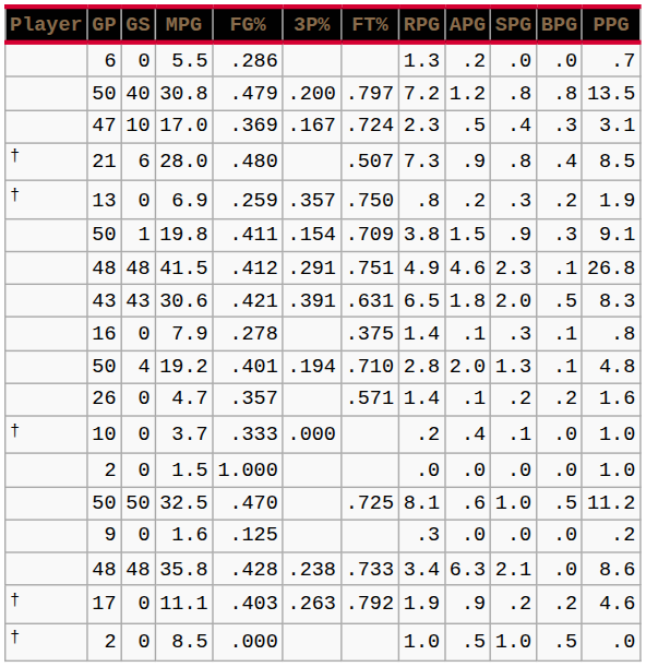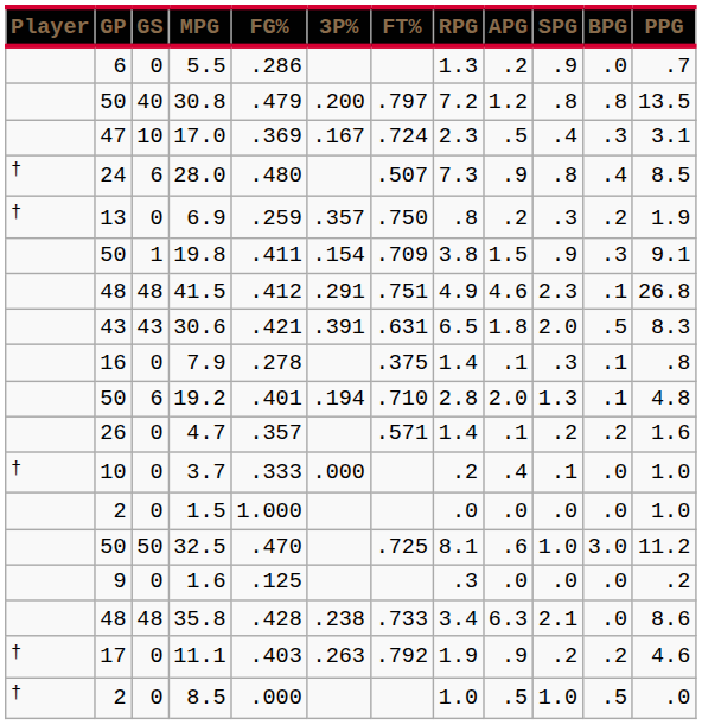5.5 | SPG: .0 -> .9
28.0 | GP: 21 -> 24
19.2 | GS: 4 -> 6
32.5 | BPG: .5 -> 3.0
